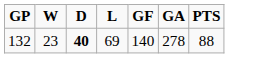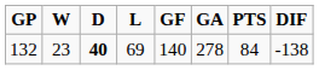+ column: DIF | -138
132 | PTS: 88 -> 84
